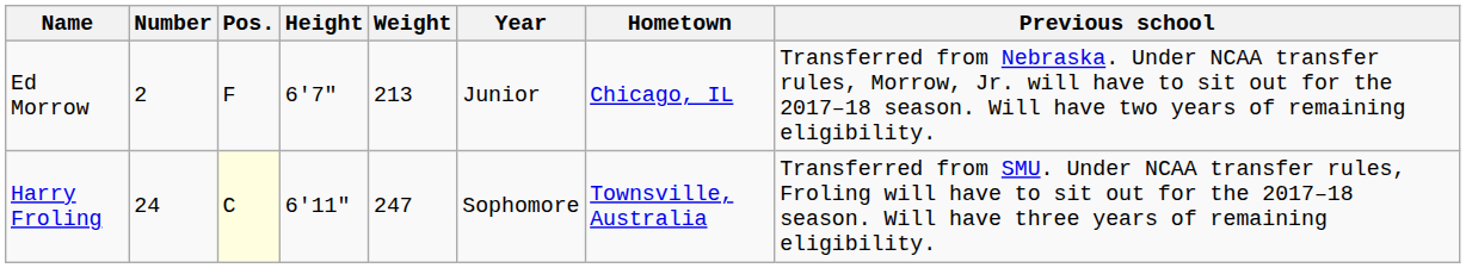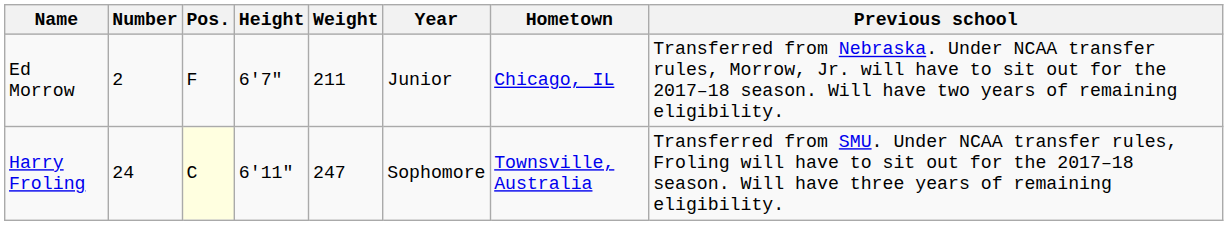Ed Morrow | Weight: 213 -> 211
